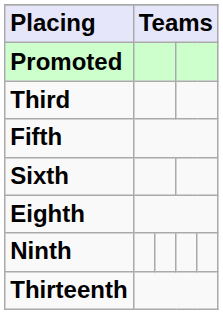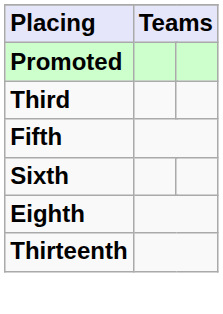- row: Ninth
